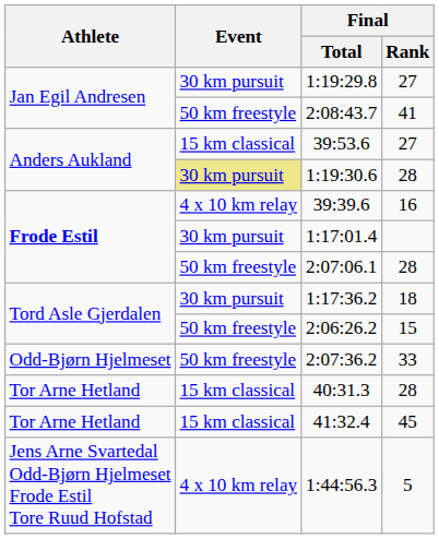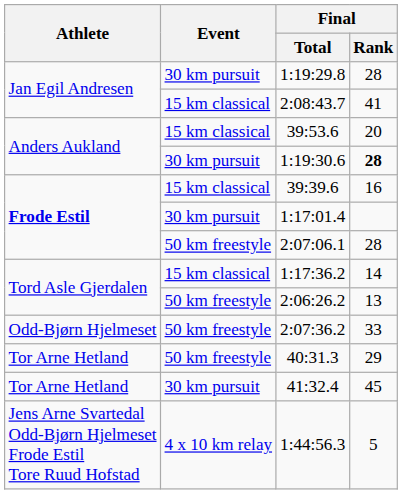1:19:29.8 | Final / Rank: 27 -> 28
2:08:43.7 | Event: 50 km freestyle -> 15 km classical
39:53.6 | Final / Rank: 27 -> 20
1:19:30.6 | Event: khaki background -> no background
1:19:30.6 | Final / Rank: normal -> bold
39:39.6 | Event: 4 x 10 km relay -> 15 km classical
1:17:36.2 | Event: 30 km pursuit -> 15 km classical
1:17:36.2 | Final / Rank: 18 -> 14
2:06:26.2 | Final / Rank: 15 -> 13
40:31.3 | Event: 15 km classical -> 50 km freestyle
40:31.3 | Final / Rank: 28 -> 29
41:32.4 | Event: 15 km classical -> 30 km pursuit
